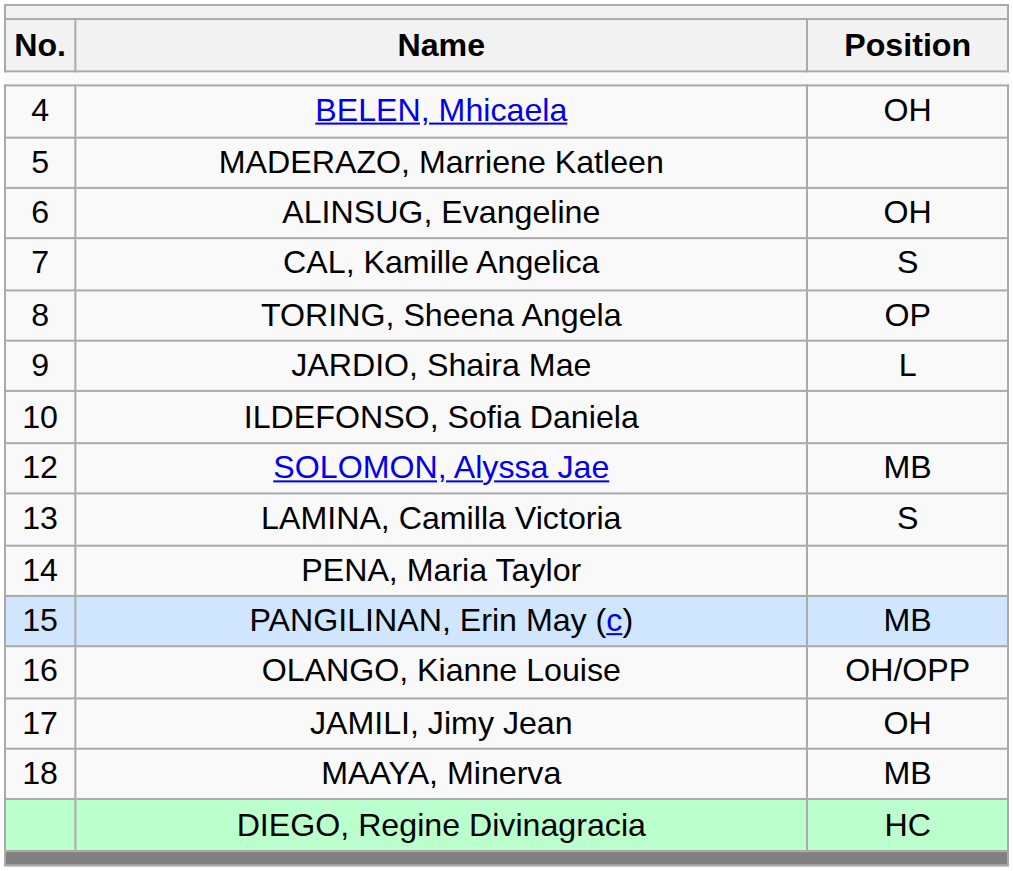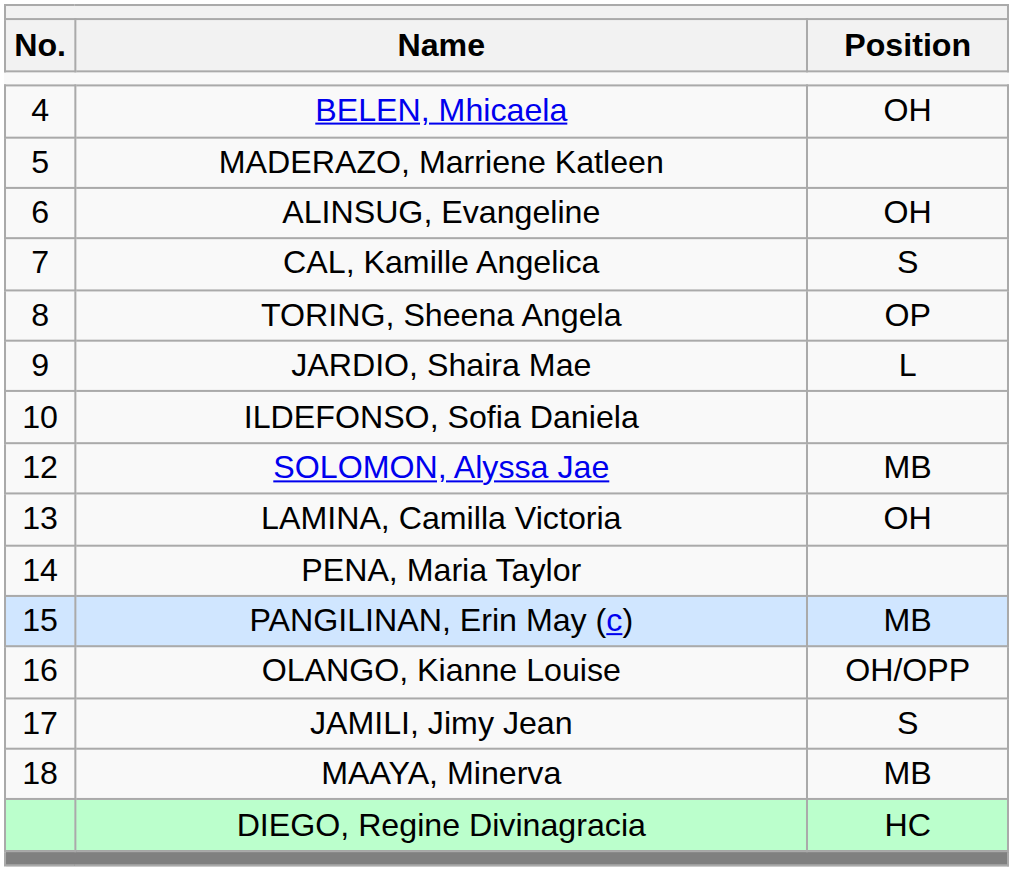LAMINA, Camilla Victoria | Position: S -> OH
JAMILI, Jimy Jean | Position: OH -> S
